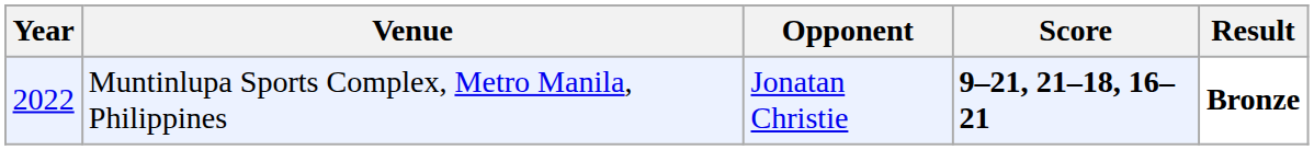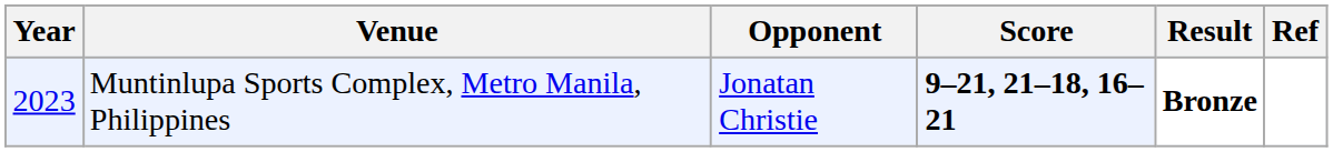+ column: Ref
Muntinlupa Sports Complex, Metro Manila, Philippines | Year: 2022 -> 2023
